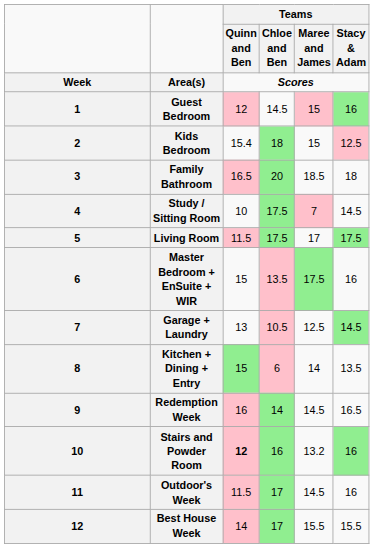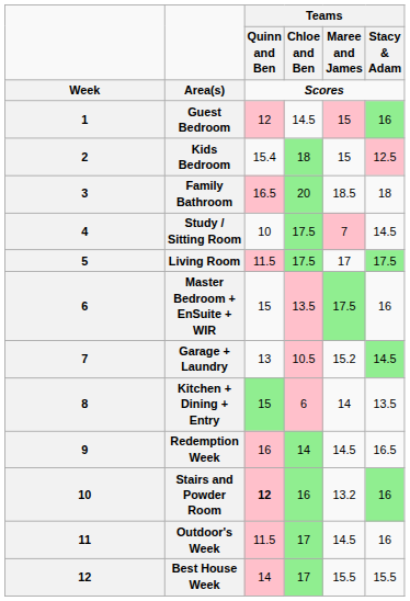Garage + Laundry | Teams / Maree and James: 12.5 -> 15.2
